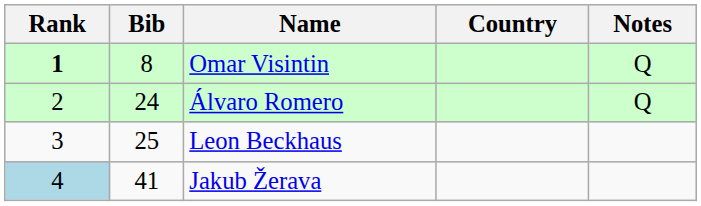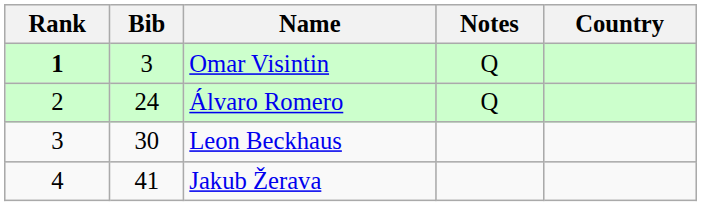columns swapped: Country <-> Notes
Omar Visintin | Bib: 8 -> 3
Leon Beckhaus | Bib: 25 -> 30
Jakub Žerava | Rank: lightblue background -> no background
